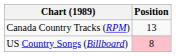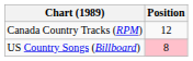Canada Country Tracks (RPM) | Position: 13 -> 12
